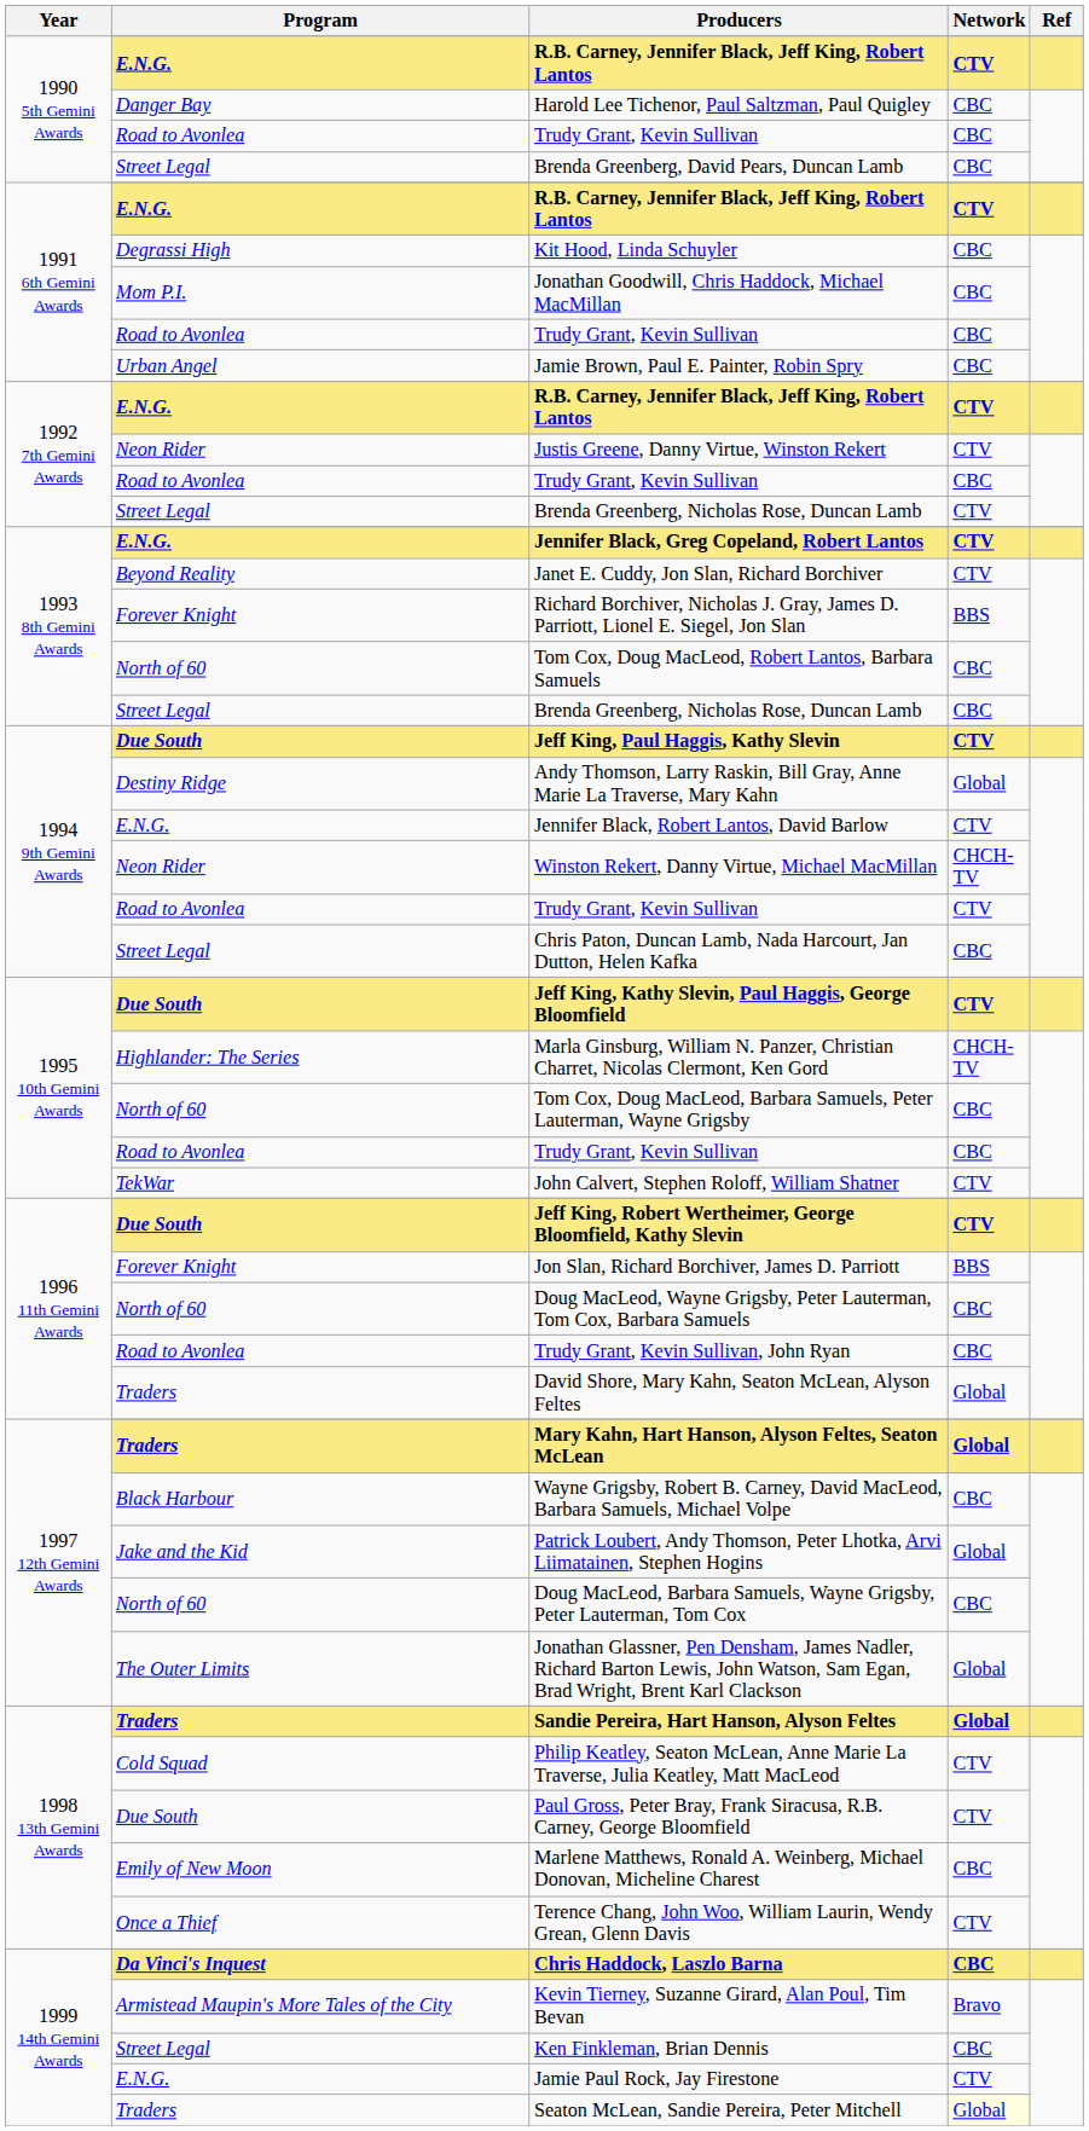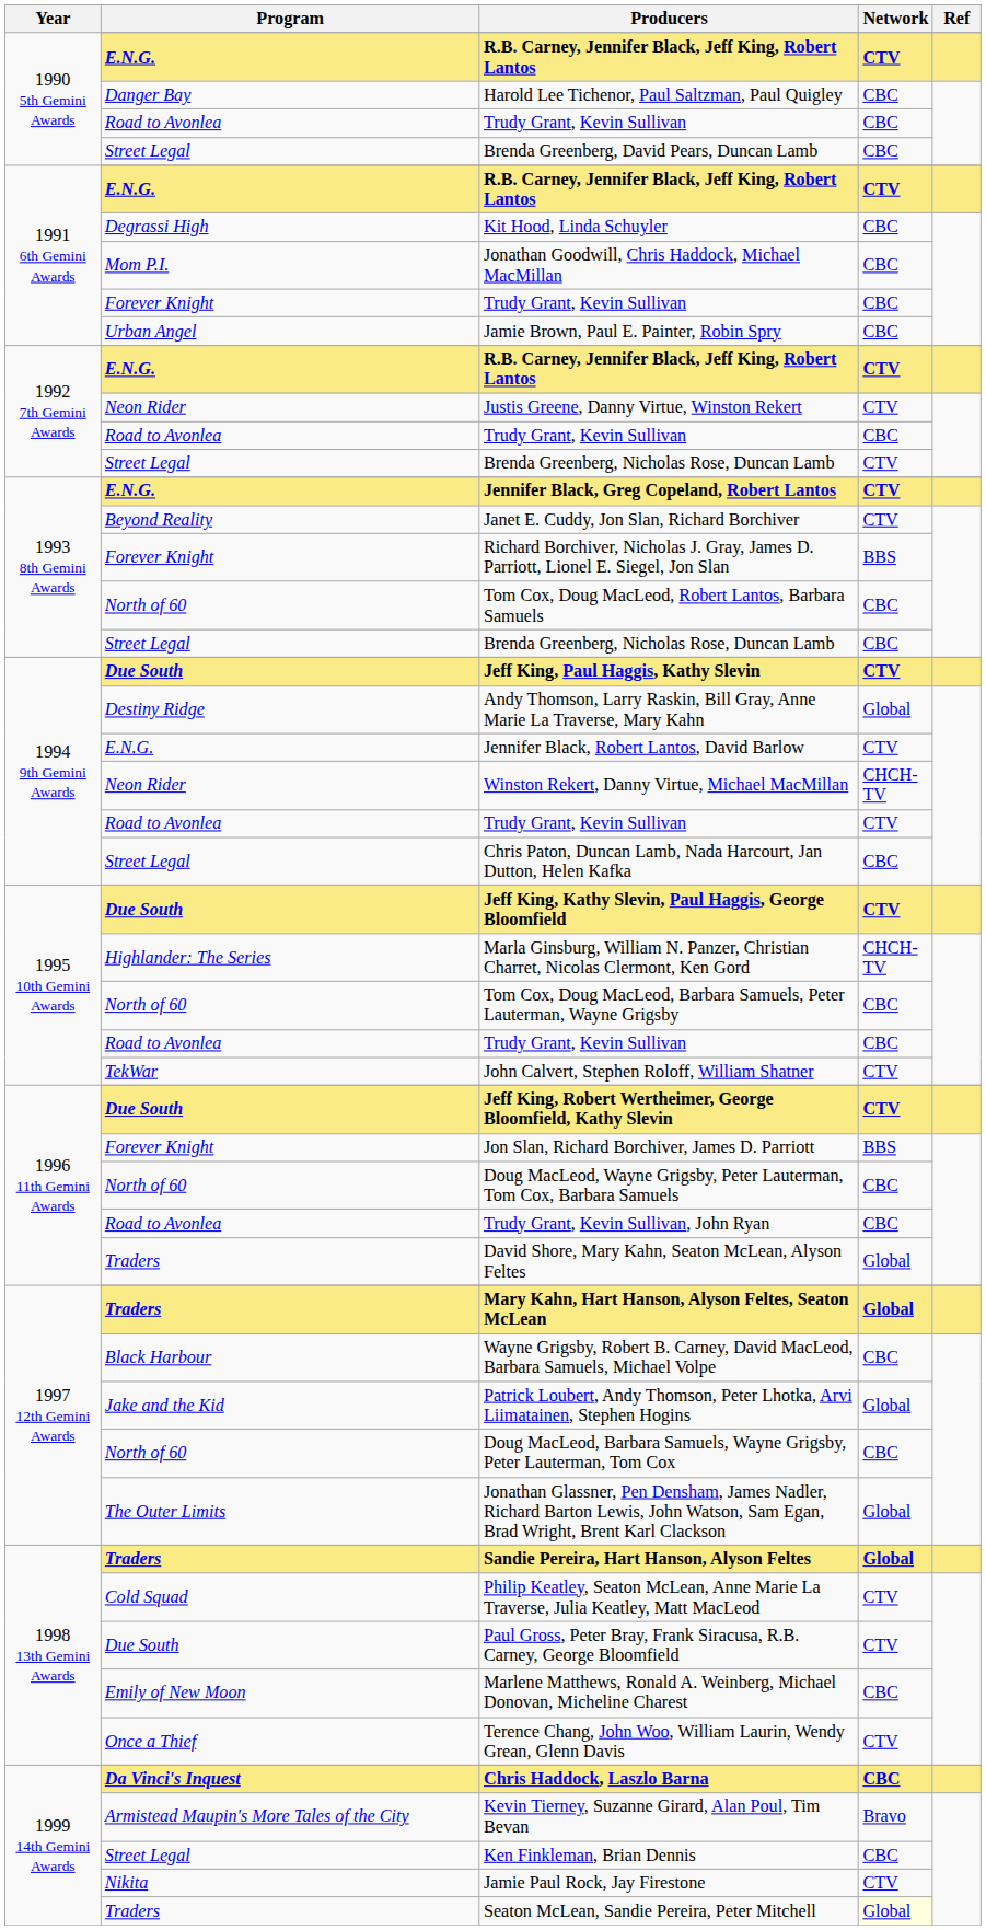1991 6th Gemini Awards / Trudy Grant, Kevin Sullivan | Program: Road to Avonlea -> Forever Knight
Jamie Paul Rock, Jay Firestone | Program: E.N.G. -> Nikita
